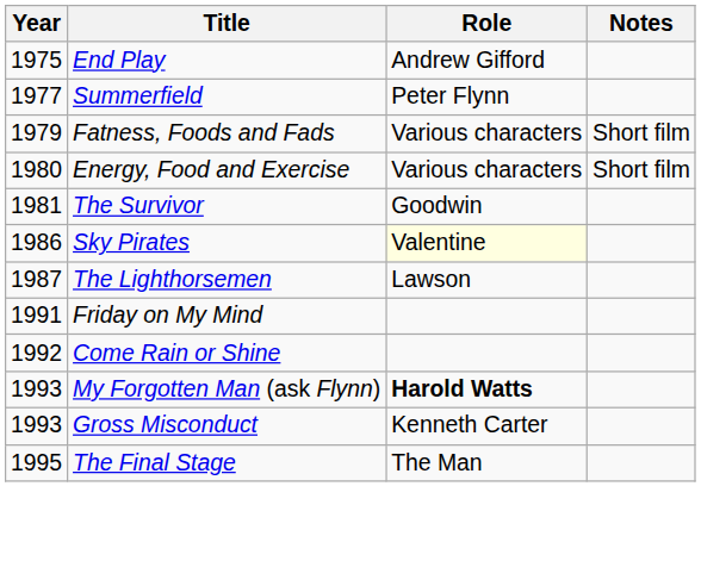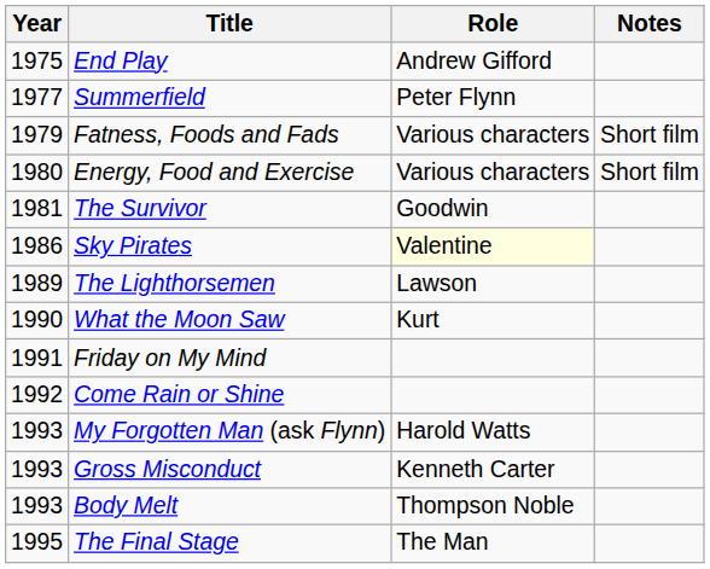The Lighthorsemen | Year: 1987 -> 1989
+ row: 1990 | What the Moon Saw | Kurt
My Forgotten Man (ask Flynn) | Role: bold -> normal
+ row: 1993 | Body Melt | Thompson Noble
